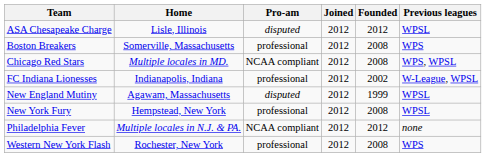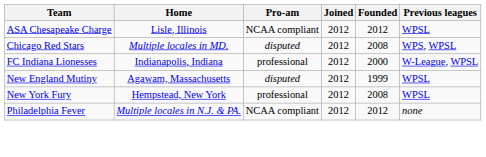ASA Chesapeake Charge | Pro-am: disputed -> NCAA compliant
- row: Boston Breakers | Somerville, Massachusetts | professional | 2012 | 2008 | WPS
Chicago Red Stars | Pro-am: NCAA compliant -> disputed
FC Indiana Lionesses | Founded: 2002 -> 2000
- row: Western New York Flash | Rochester, New York | professional | 2012 | 2008 | WPS
